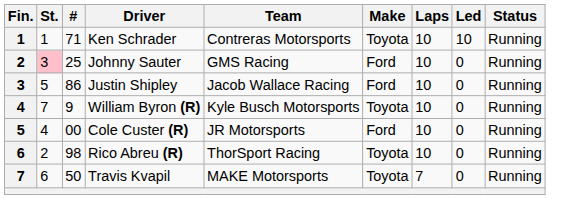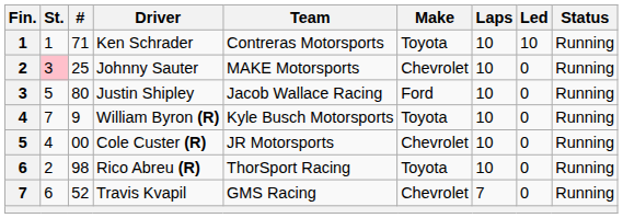Johnny Sauter | Team: GMS Racing -> MAKE Motorsports
Johnny Sauter | Make: Ford -> Chevrolet
Justin Shipley | #: 86 -> 80
Cole Custer (R) | Make: Ford -> Chevrolet
Travis Kvapil | #: 50 -> 52
Travis Kvapil | Team: MAKE Motorsports -> GMS Racing
Travis Kvapil | Make: Toyota -> Chevrolet
